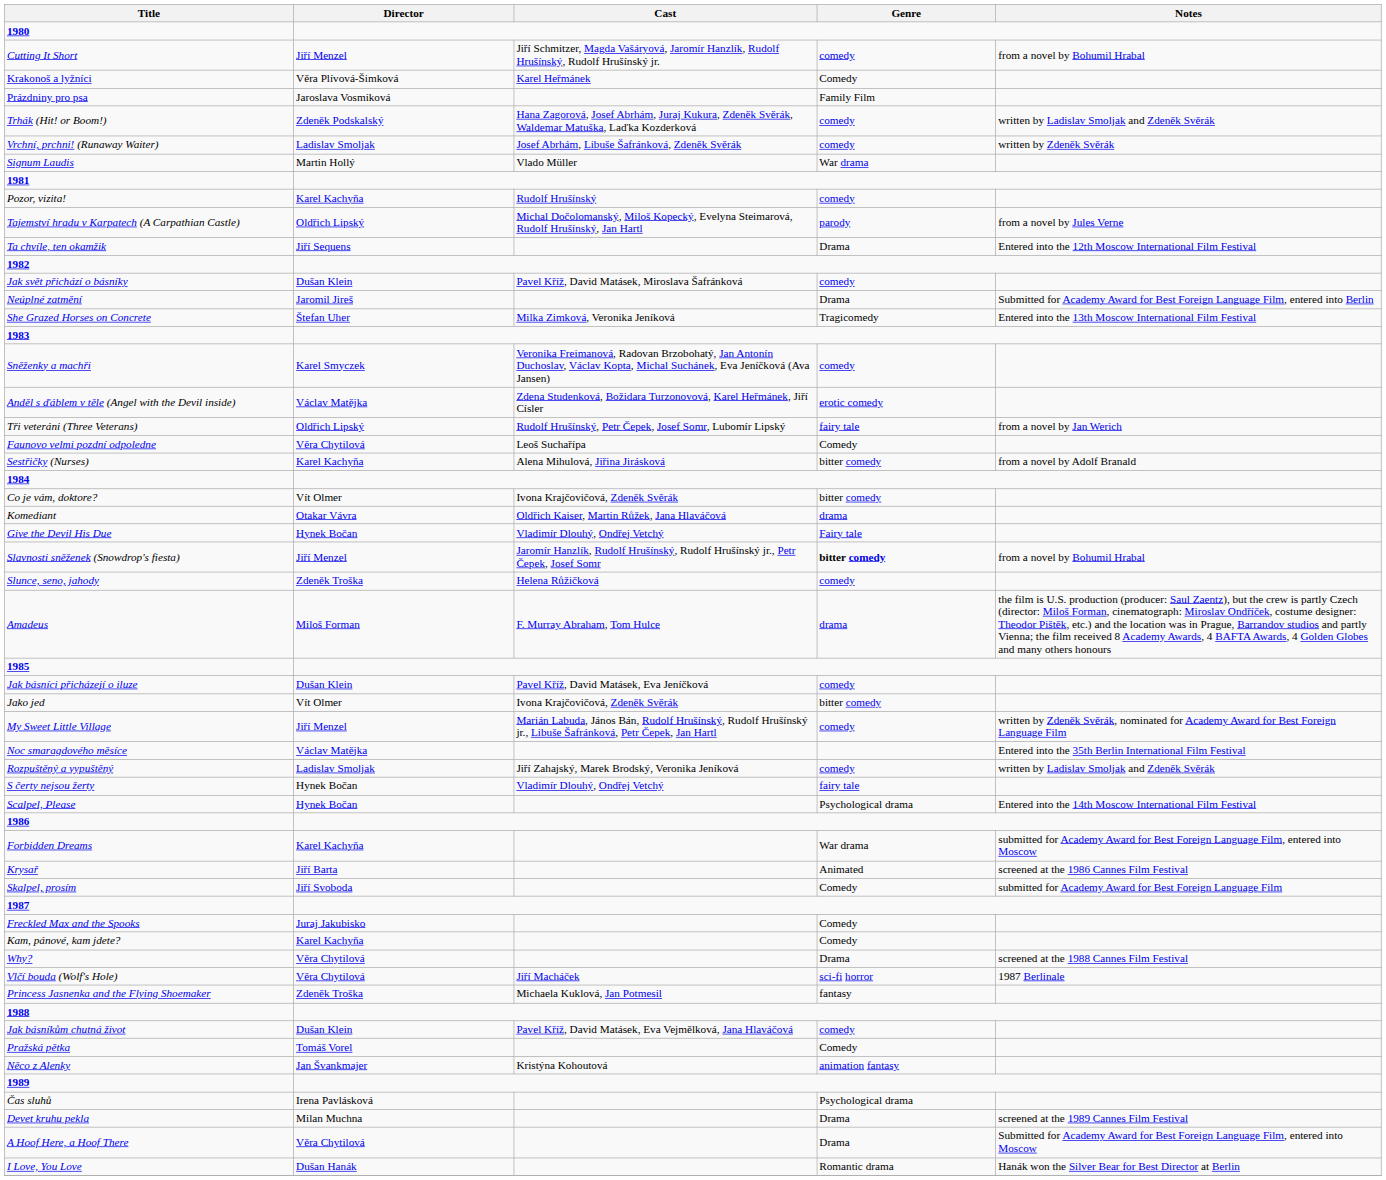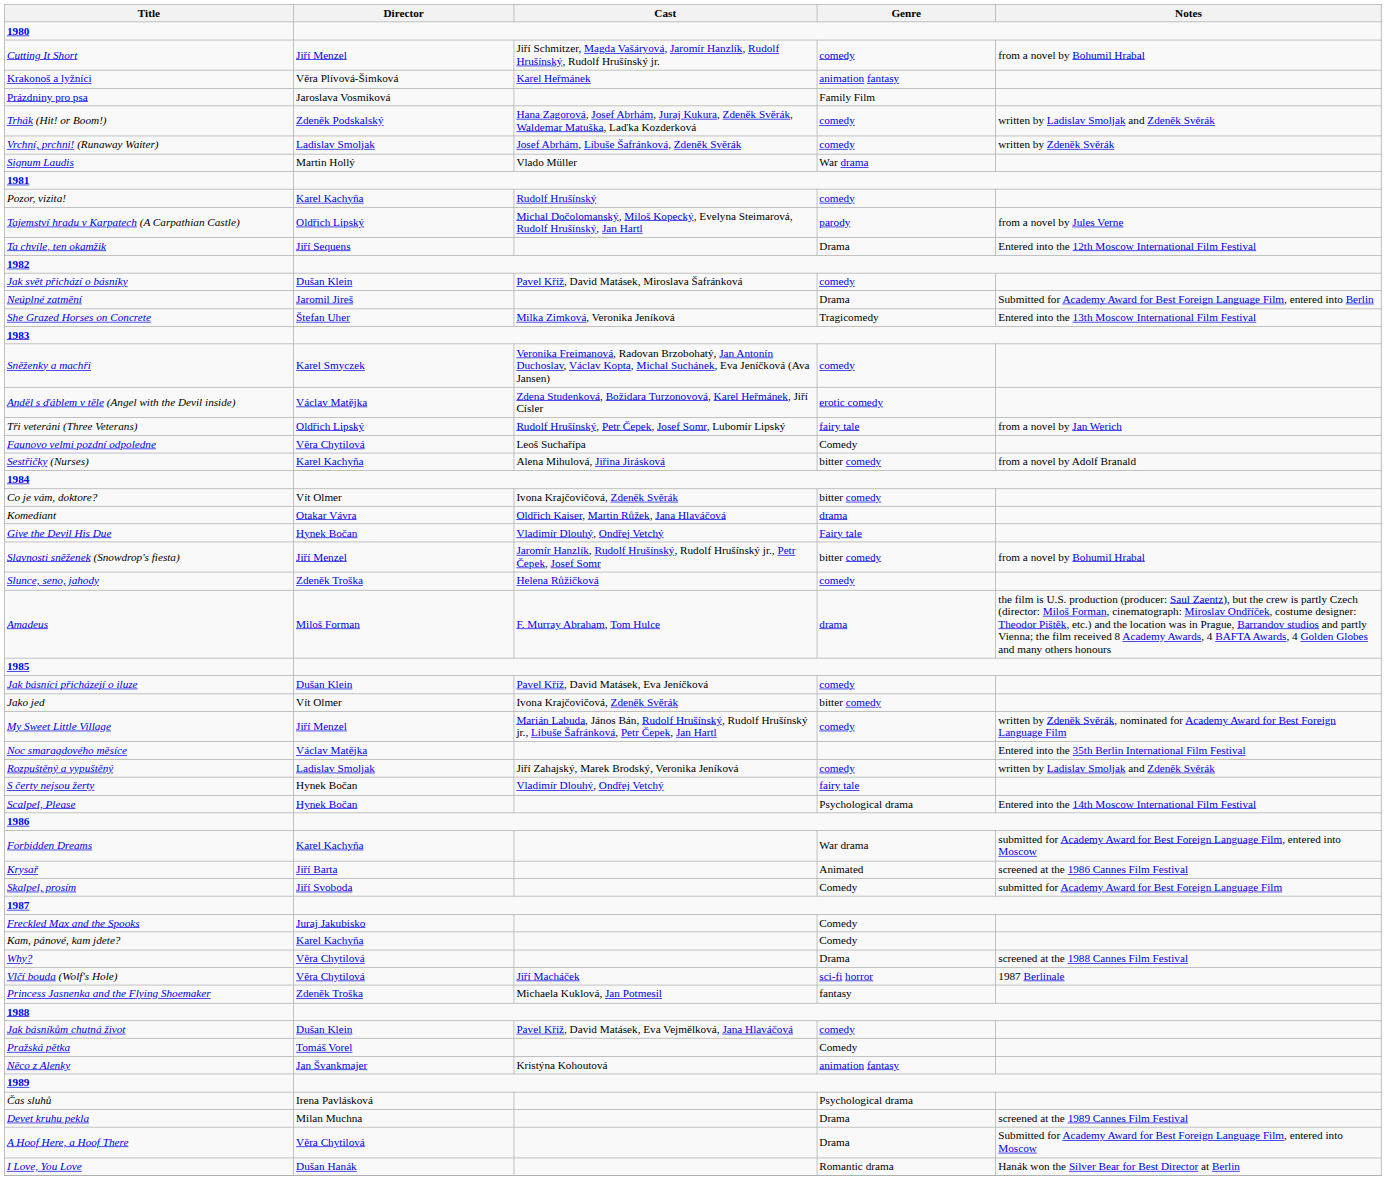Krakonoš a lyžníci | Genre: Comedy -> animation fantasy
Slavnosti sněženek (Snowdrop's fiesta) | Genre: bold -> normal
